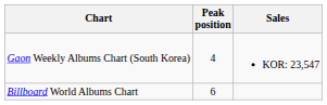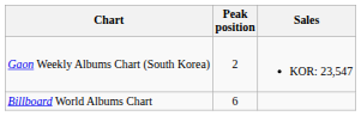Gaon Weekly Albums Chart (South Korea) | Peak position: 4 -> 2
